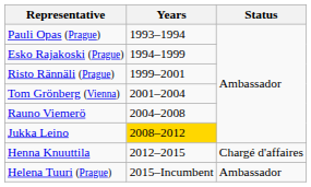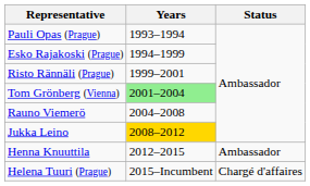Tom Grönberg (Vienna) | Years: no background -> lightgreen background
Henna Knuuttila | Status: Chargé d'affaires -> Ambassador
Helena Tuuri (Prague) | Status: Ambassador -> Chargé d'affaires
